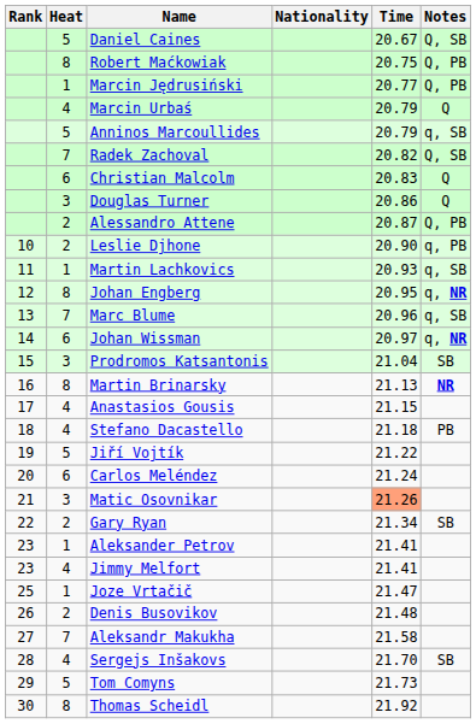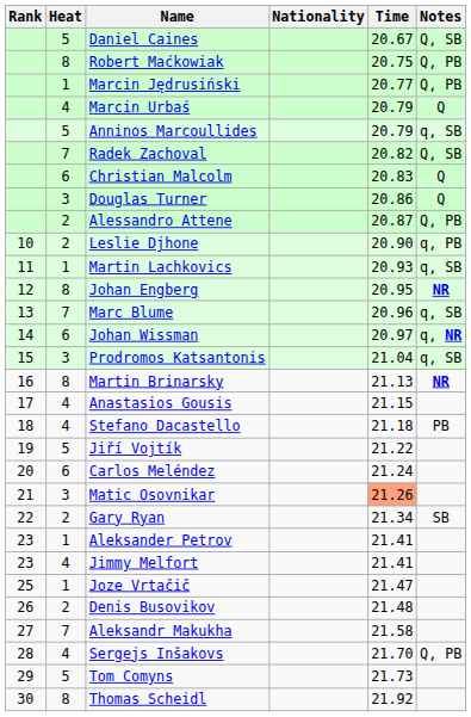Johan Engberg | Notes: q, NR -> NR
Prodromos Katsantonis | Notes: SB -> q, SB
Sergejs Inšakovs | Notes: SB -> Q, PB
